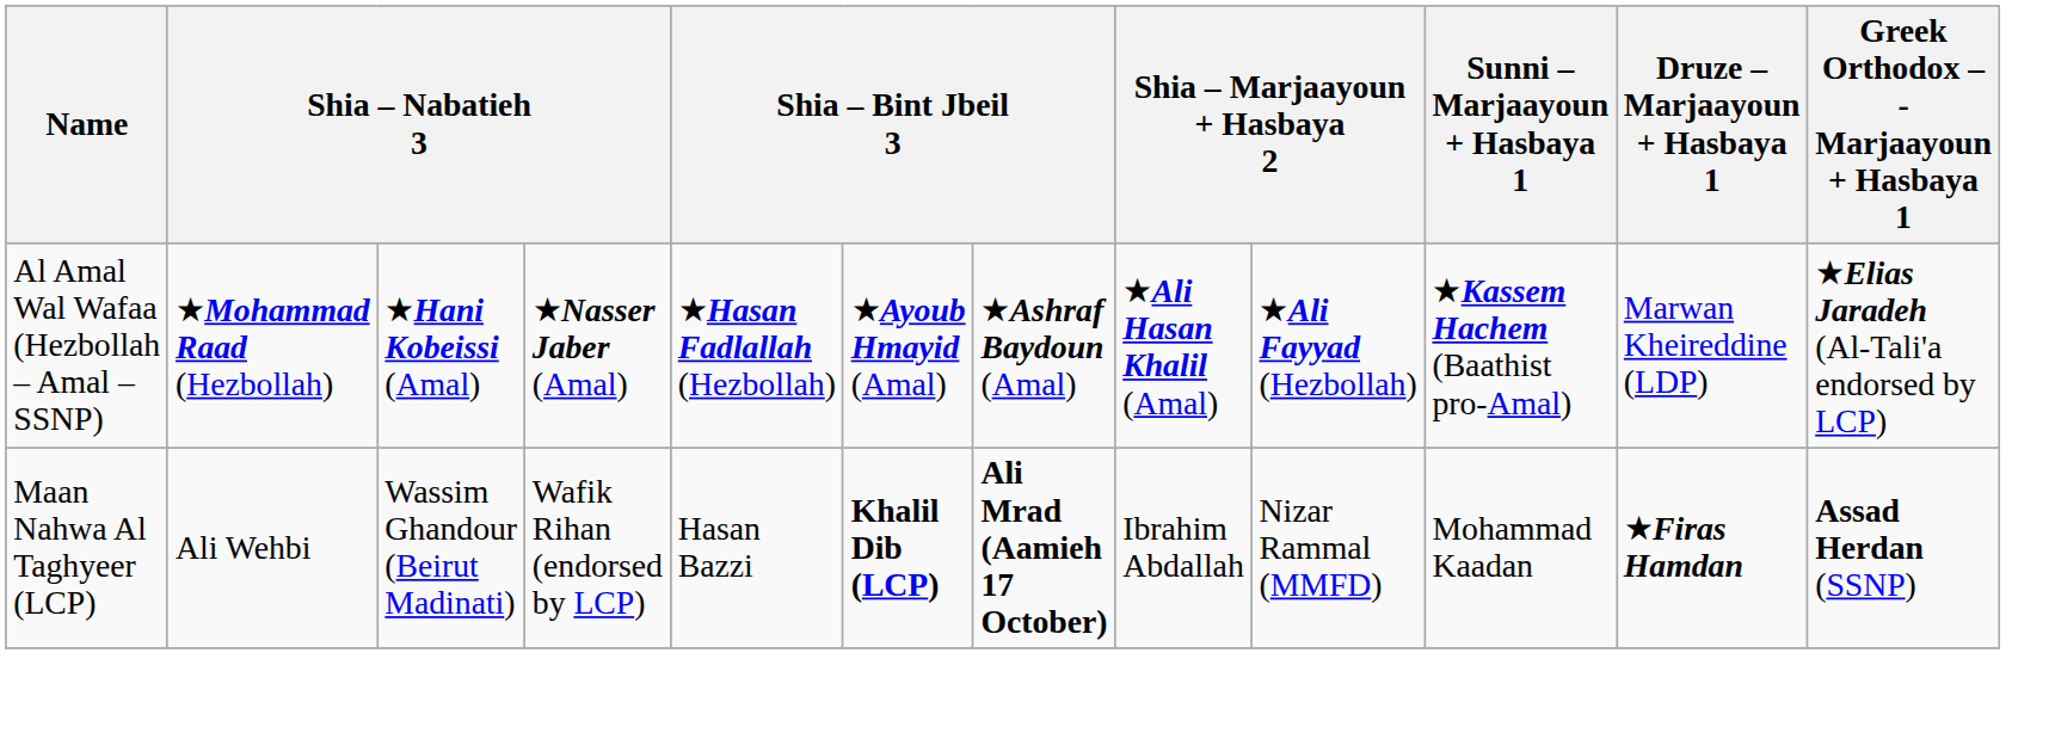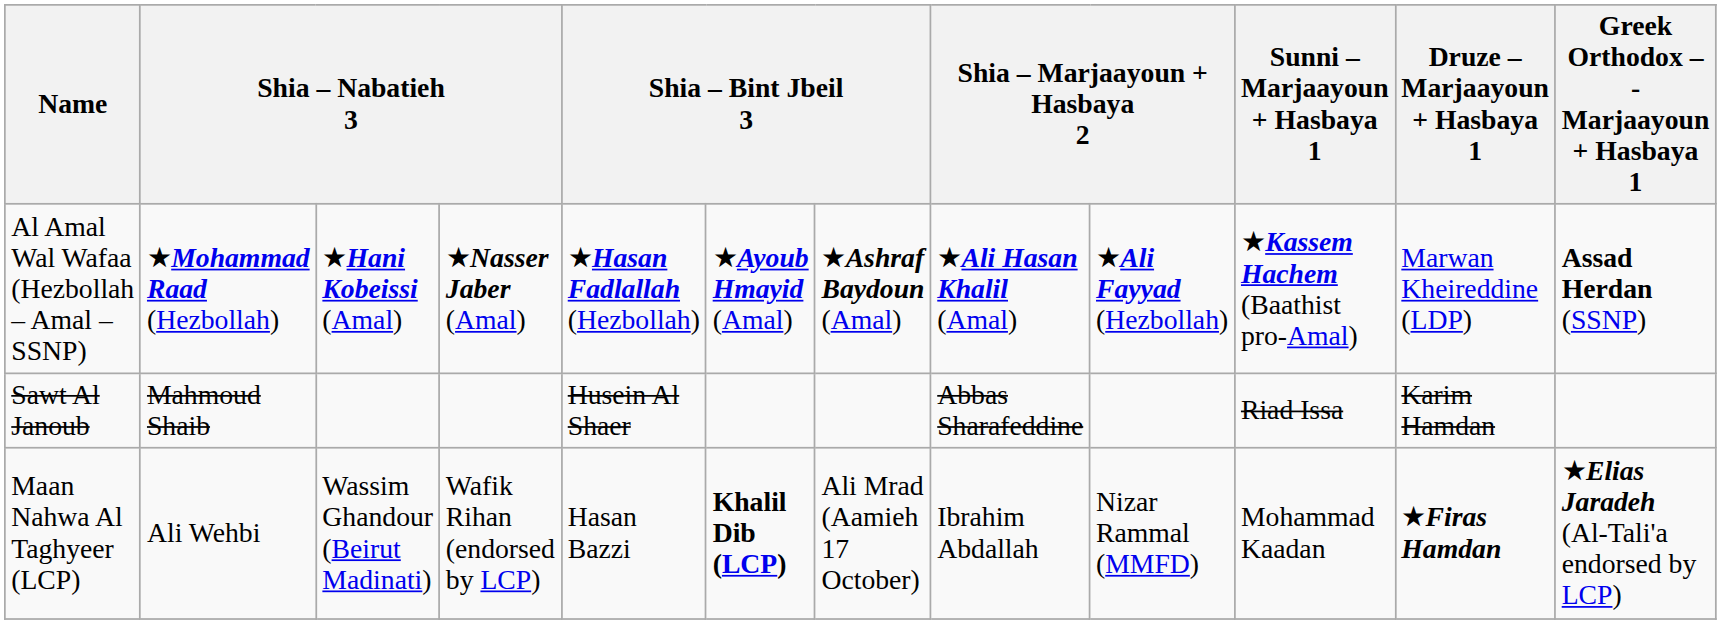Al Amal Wal Wafaa (Hezbollah – Amal – SSNP) | Greek Orthodox – - Marjaayoun + Hasbaya 1: ★Elias Jaradeh (Al-Tali'a endorsed by LCP) -> Assad Herdan (SSNP)
+ row: Sawt Al Janoub | Mahmoud Shaib | Husein Al Shaer | Abbas Sharafeddine | Riad Issa | Karim Hamdan
Maan Nahwa Al Taghyeer (LCP) | column 7: bold -> normal
Maan Nahwa Al Taghyeer (LCP) | Greek Orthodox – - Marjaayoun + Hasbaya 1: Assad Herdan (SSNP) -> ★Elias Jaradeh (Al-Tali'a endorsed by LCP)
